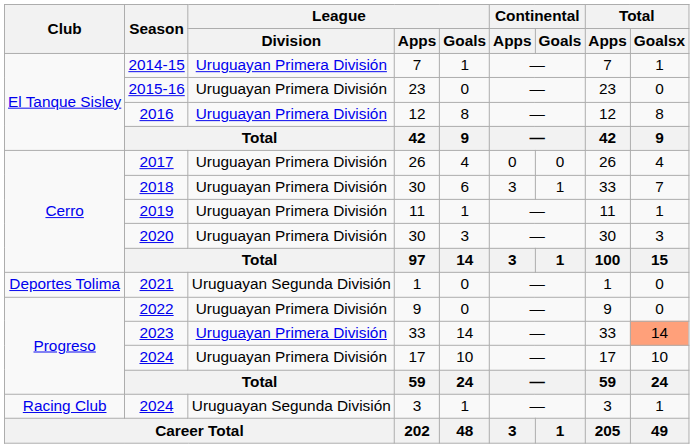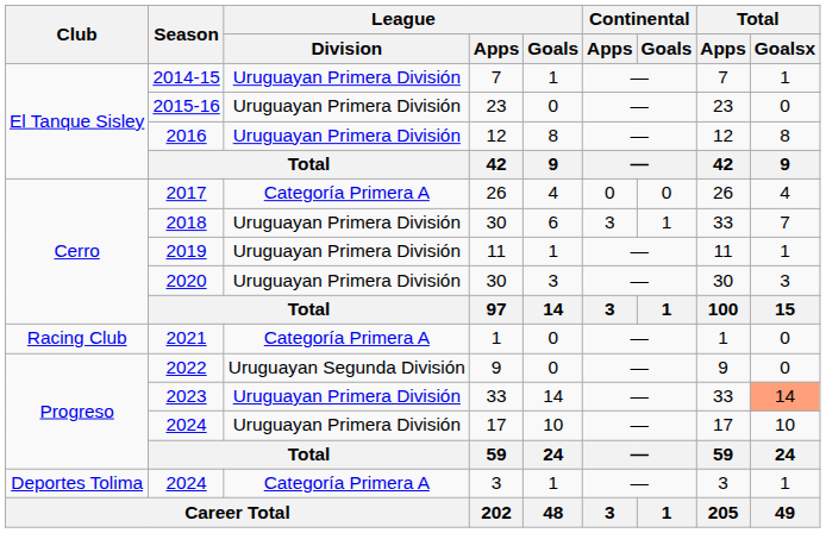2017 | League / Division: Uruguayan Primera División -> Categoría Primera A
2021 | Club: Deportes Tolima -> Racing Club
2021 | League / Division: Uruguayan Segunda División -> Categoría Primera A
2022 | League / Division: Uruguayan Primera División -> Uruguayan Segunda División
2024 / 3 | Club: Racing Club -> Deportes Tolima
2024 / 3 | League / Division: Uruguayan Segunda División -> Categoría Primera A
